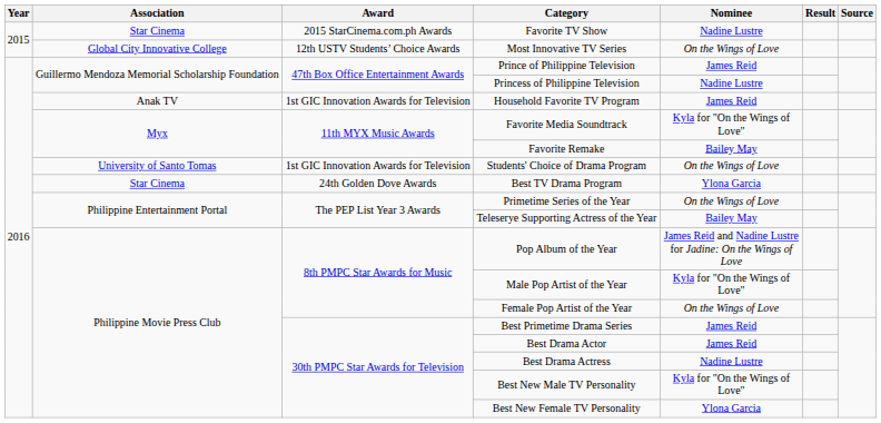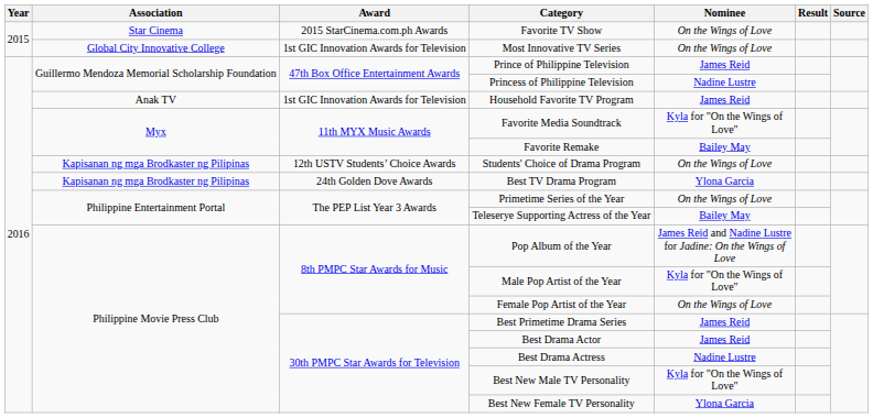Favorite TV Show | Nominee: Nadine Lustre -> On the Wings of Love
Most Innovative TV Series | Award: 12th USTV Students’ Choice Awards -> 1st GIC Innovation Awards for Television
Students' Choice of Drama Program | Association: University of Santo Tomas -> Kapisanan ng mga Brodkaster ng Pilipinas
Students' Choice of Drama Program | Award: 1st GIC Innovation Awards for Television -> 12th USTV Students’ Choice Awards
Best TV Drama Program | Association: Star Cinema -> Kapisanan ng mga Brodkaster ng Pilipinas
